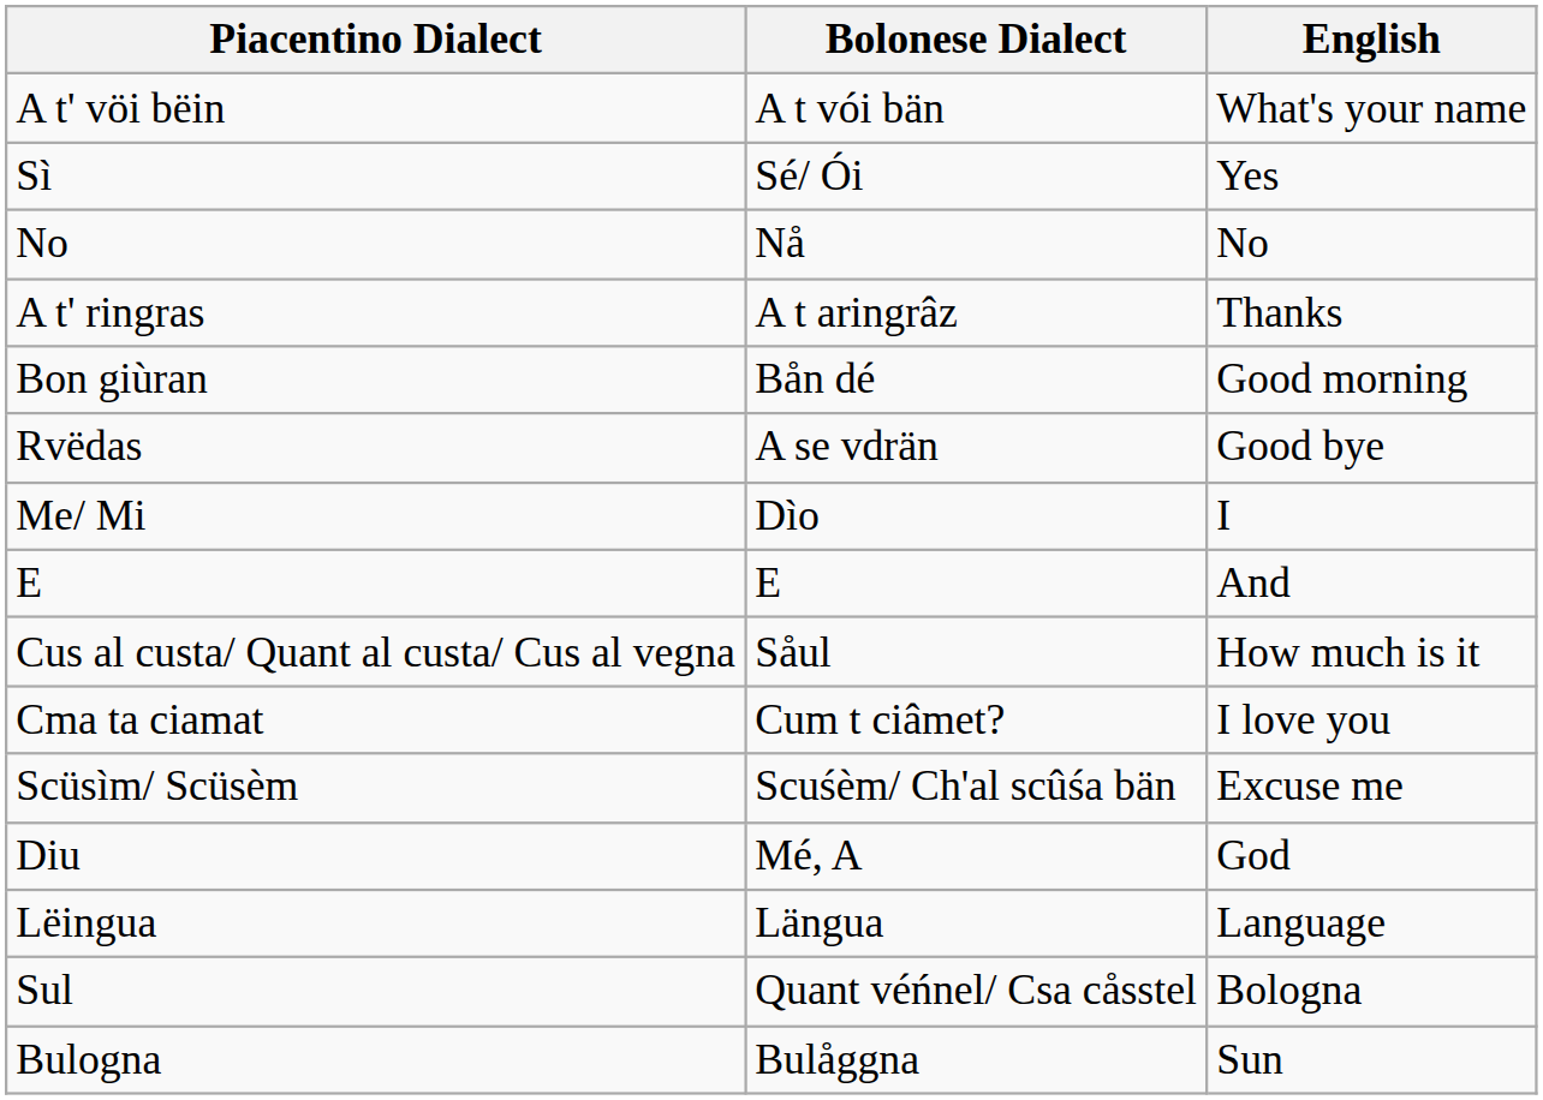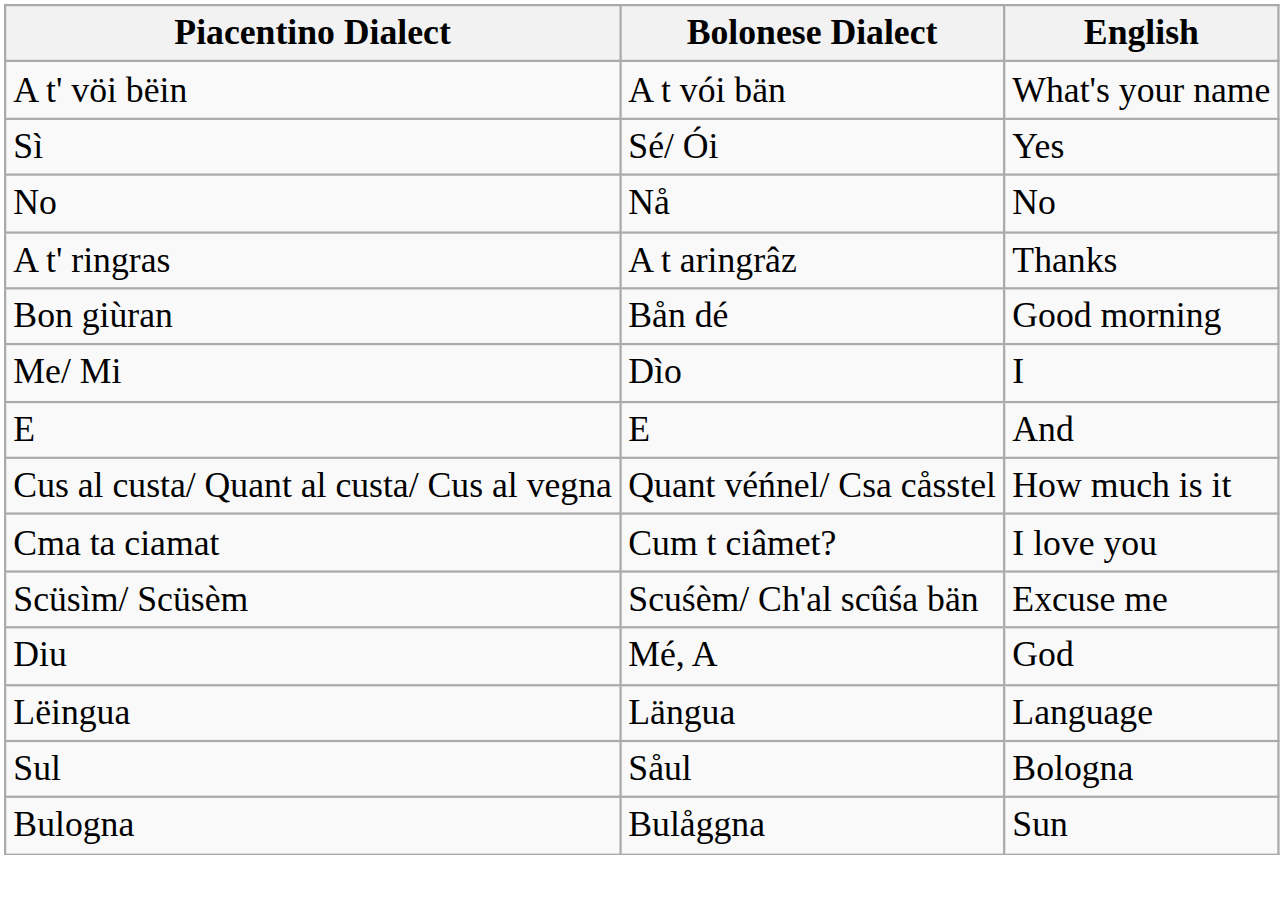- row: Rvëdas | A se vdrän | Good bye
Cus al custa/ Quant al custa/ Cus al vegna | Bolonese Dialect: Såul -> Quant véńnel/ Csa cåsstel
Sul | Bolonese Dialect: Quant véńnel/ Csa cåsstel -> Såul
